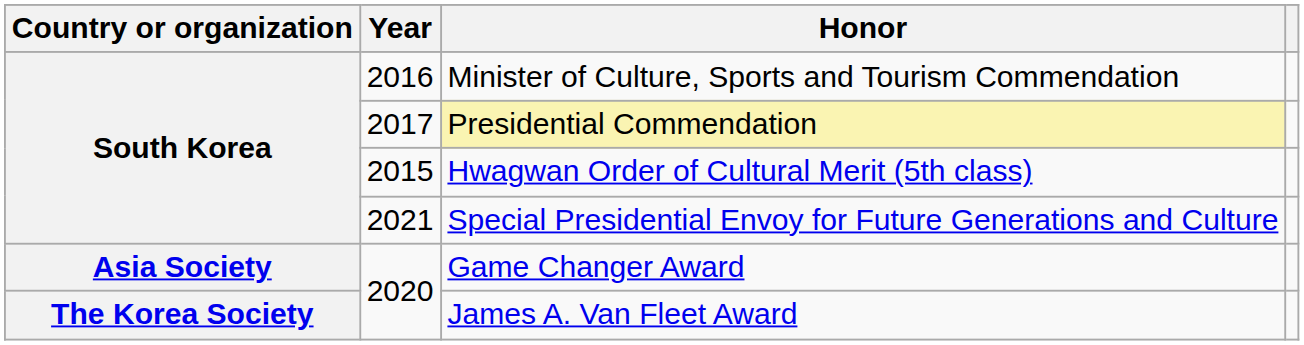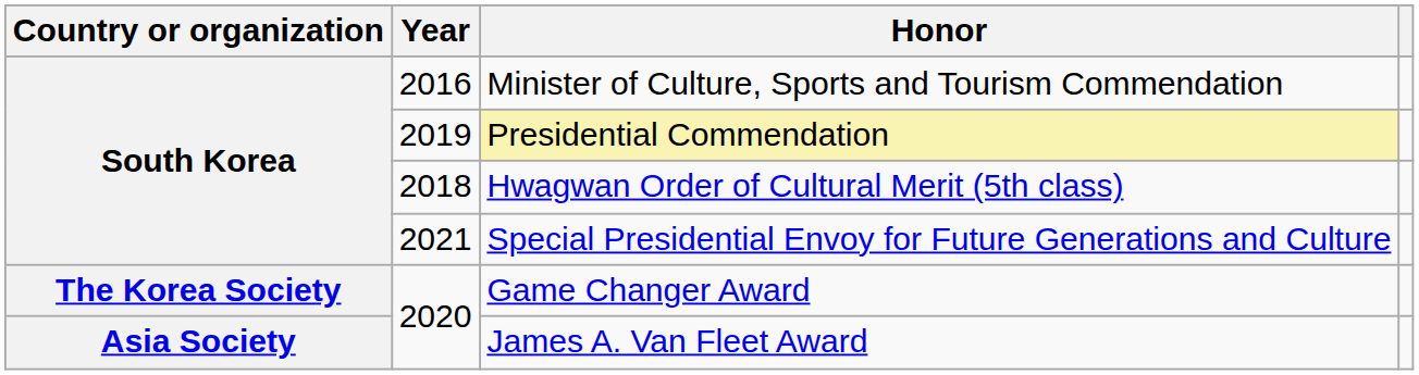Presidential Commendation | Year: 2017 -> 2019
Hwagwan Order of Cultural Merit (5th class) | Year: 2015 -> 2018
Game Changer Award | Country or organization: Asia Society -> The Korea Society
James A. Van Fleet Award | Country or organization: The Korea Society -> Asia Society
